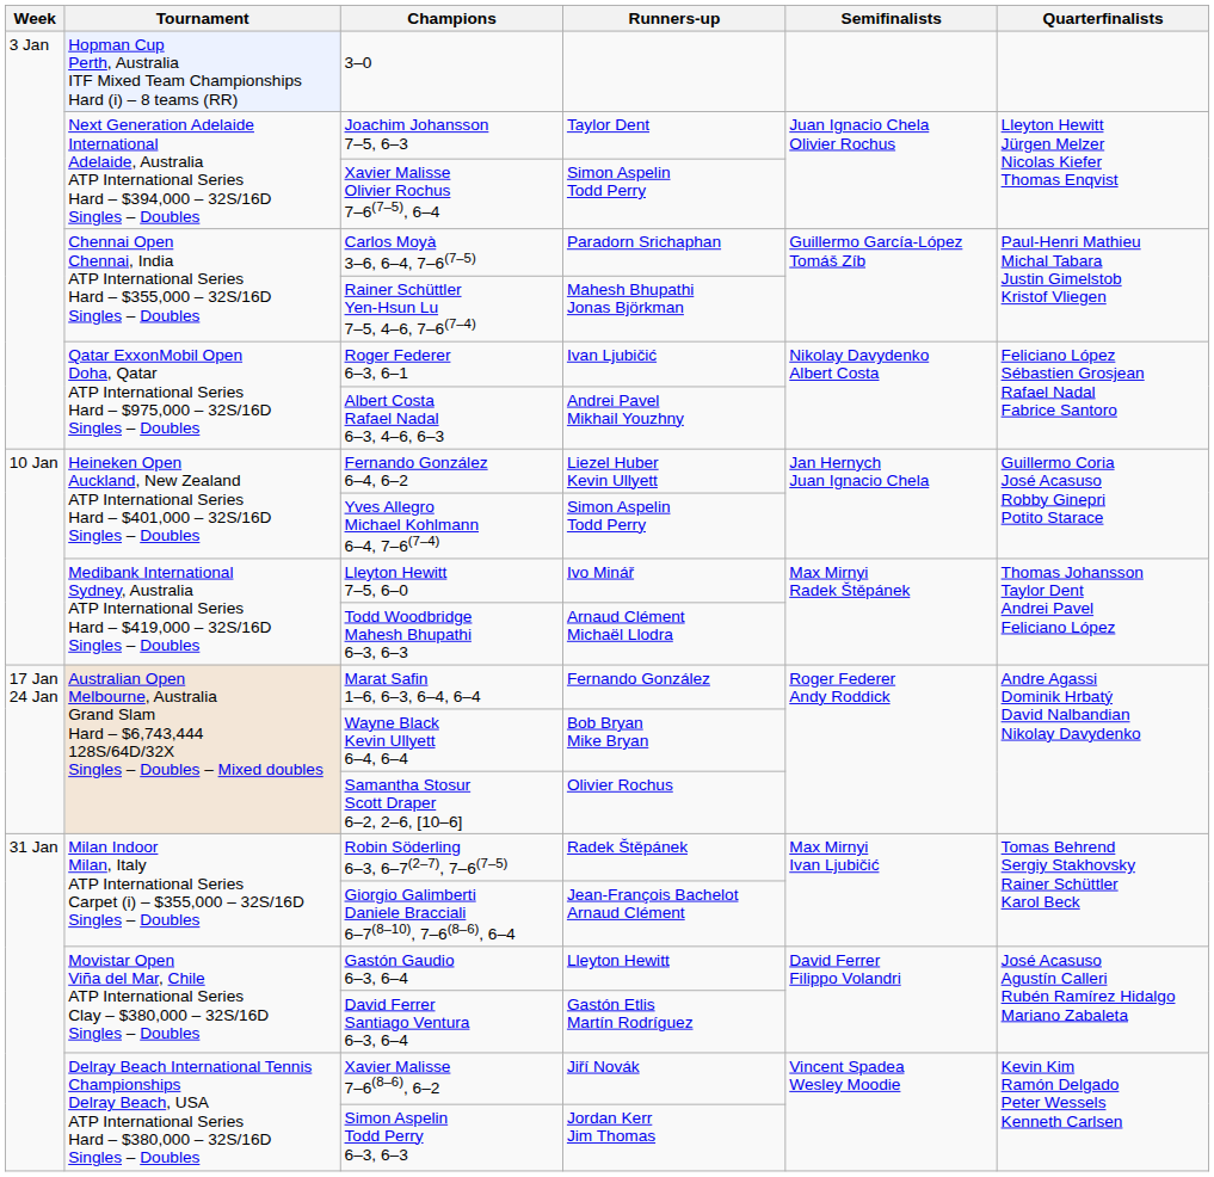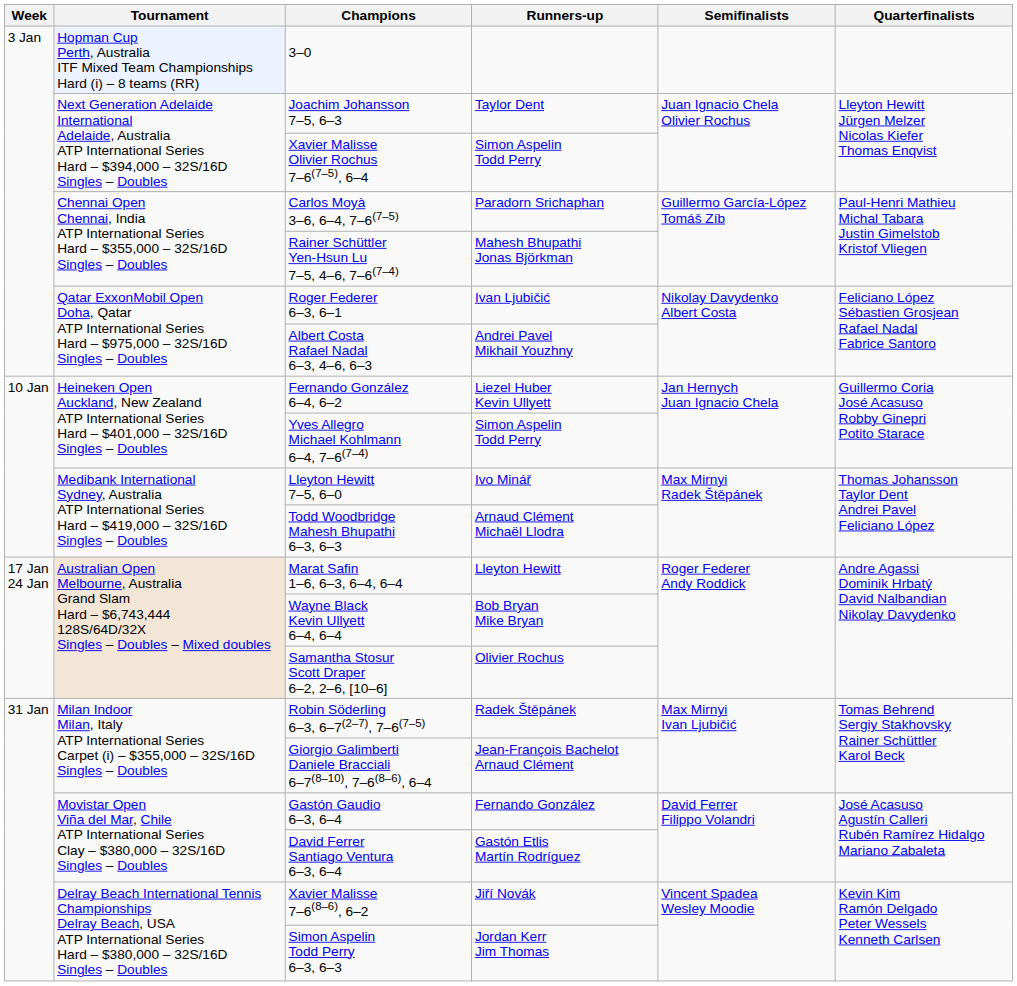Marat Safin 1–6, 6–3, 6–4, 6–4 | Runners-up: Fernando González -> Lleyton Hewitt
Gastón Gaudio 6–3, 6–4 | Runners-up: Lleyton Hewitt -> Fernando González
